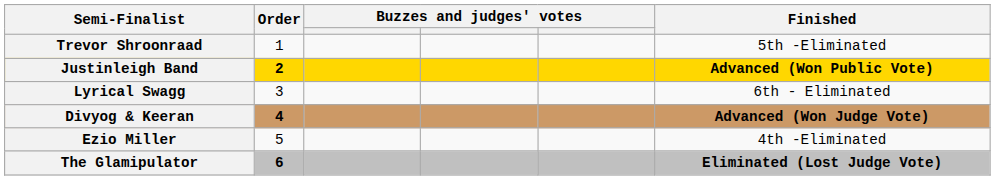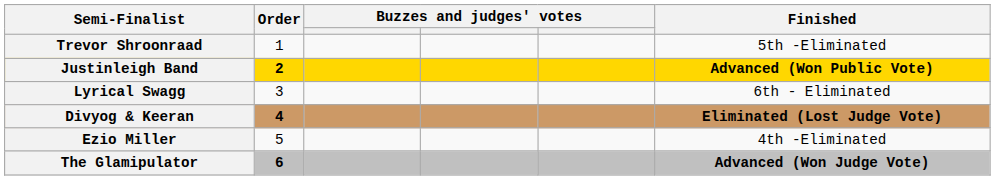Divyog & Keeran | Finished: Advanced (Won Judge Vote) -> Eliminated (Lost Judge Vote)
The Glamipulator | Finished: Eliminated (Lost Judge Vote) -> Advanced (Won Judge Vote)
